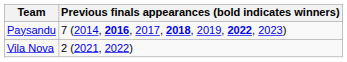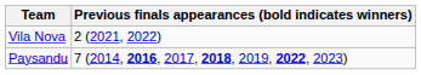rows swapped: Paysandu <-> Vila Nova
